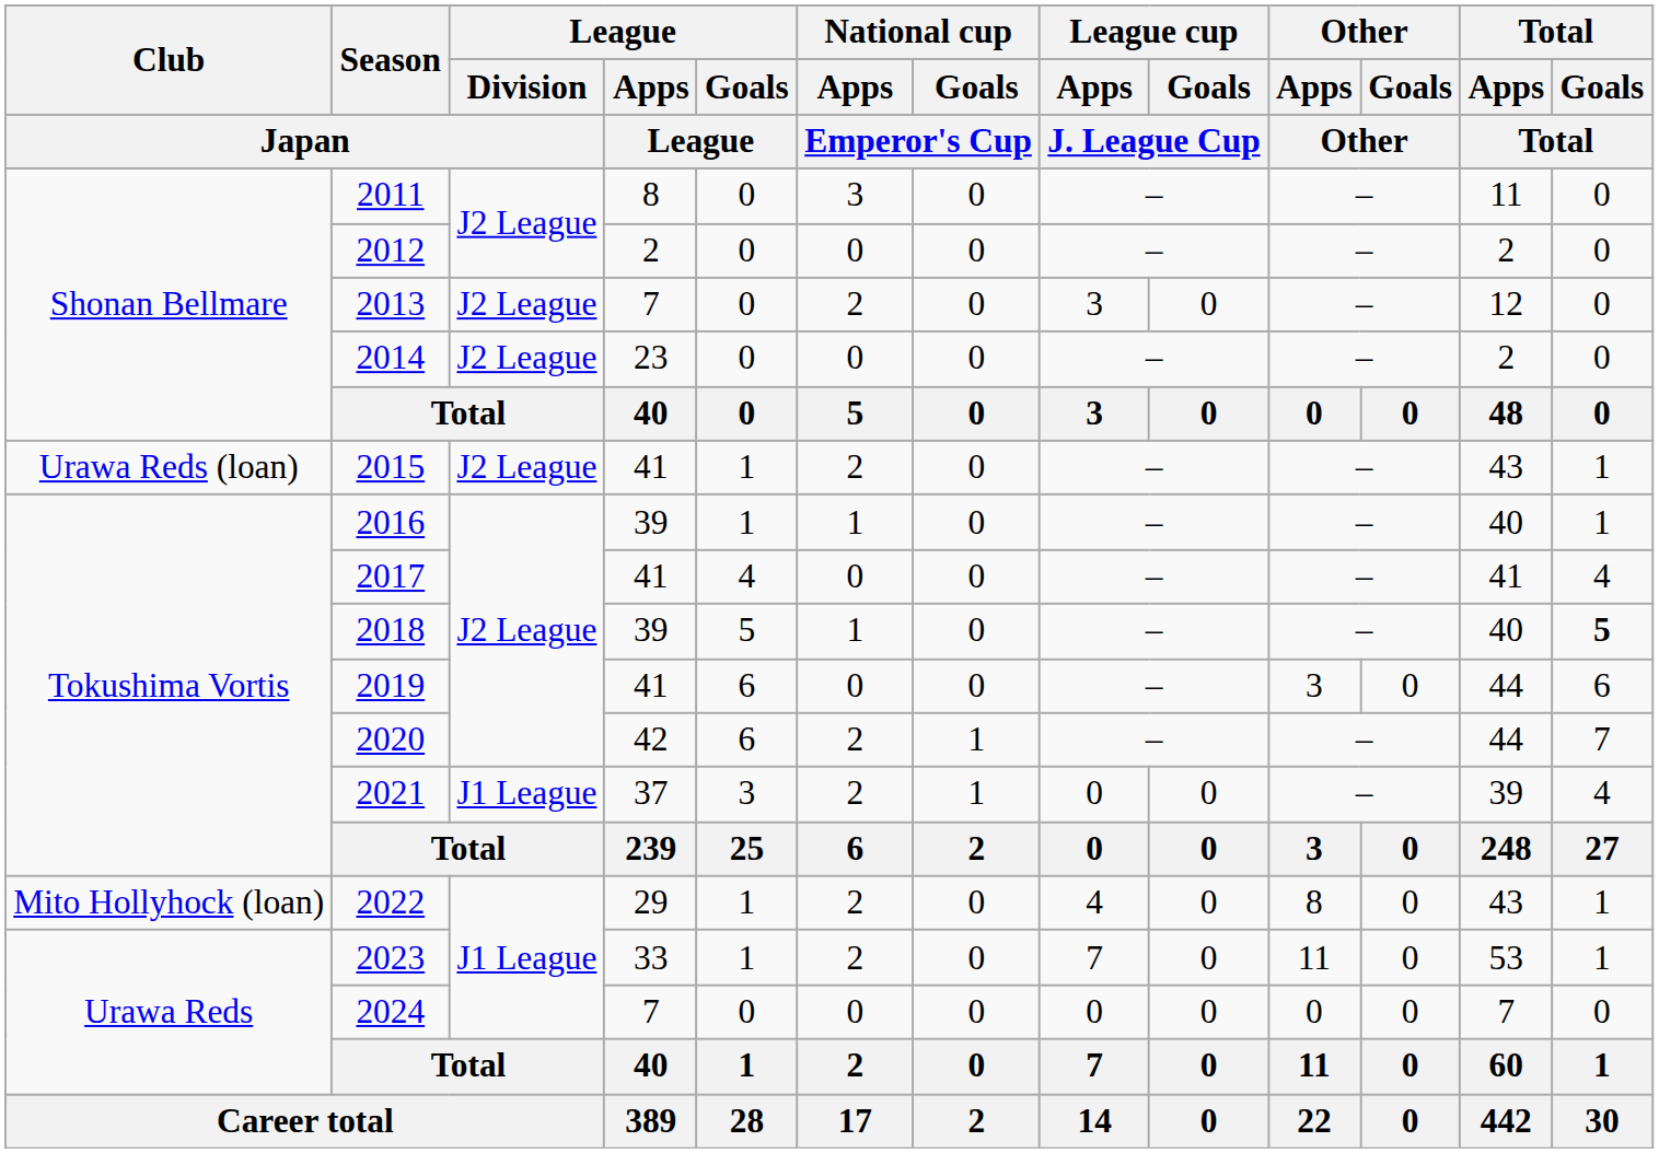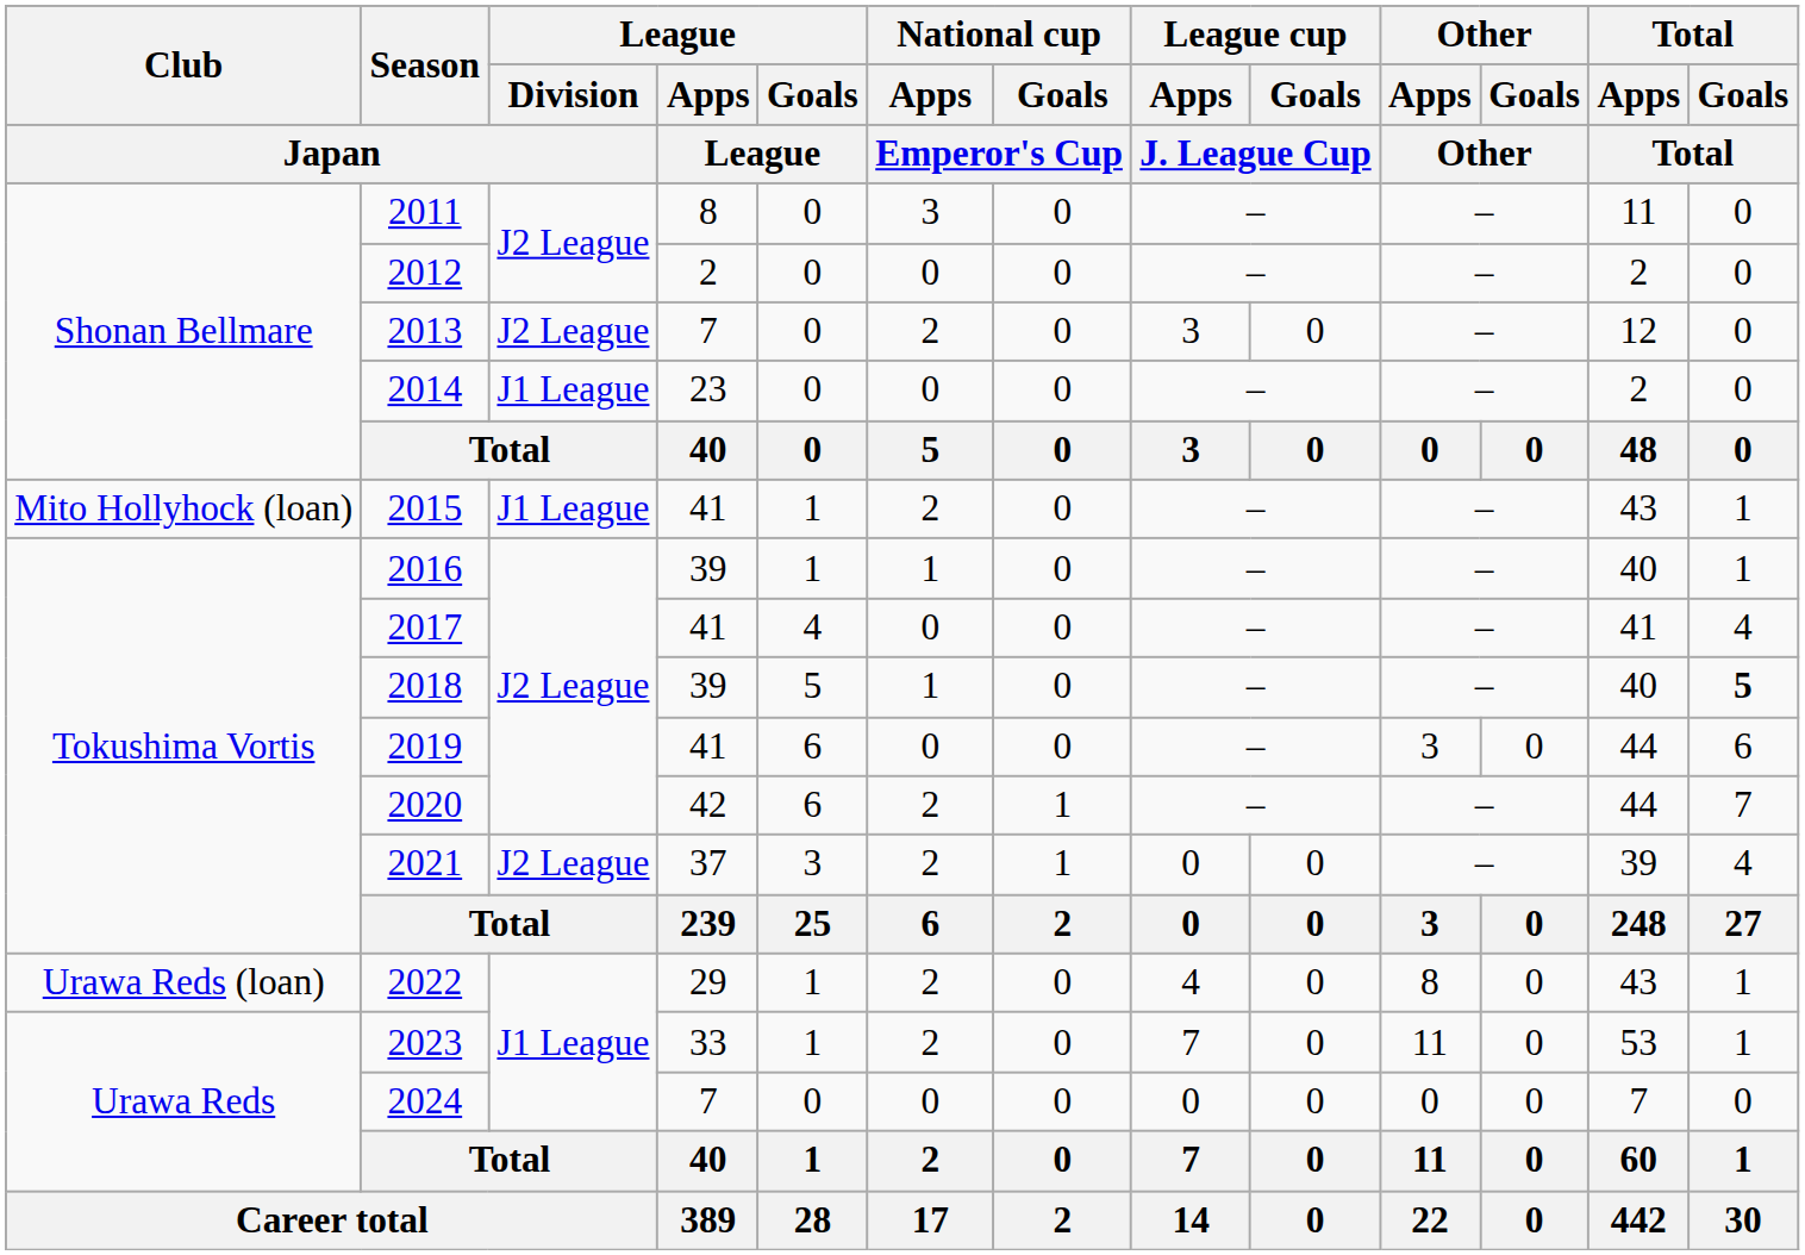2014 | League / Division / Japan: J2 League -> J1 League
2015 | Club / Japan: Urawa Reds (loan) -> Mito Hollyhock (loan)
2015 | League / Division / Japan: J2 League -> J1 League
2021 | League / Division / Japan: J1 League -> J2 League
2022 | Club / Japan: Mito Hollyhock (loan) -> Urawa Reds (loan)
